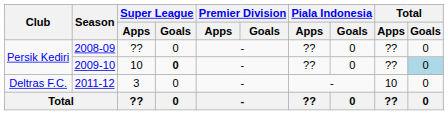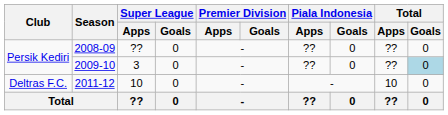2009-10 | Super League / Apps: 10 -> 3
2009-10 | Super League / Goals: bold -> normal
2011-12 | Super League / Apps: 3 -> 10
